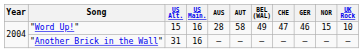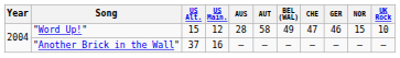"Word Up!" | US Main.: 16 -> 12
"Another Brick in the Wall" | US Alt.: 31 -> 37
